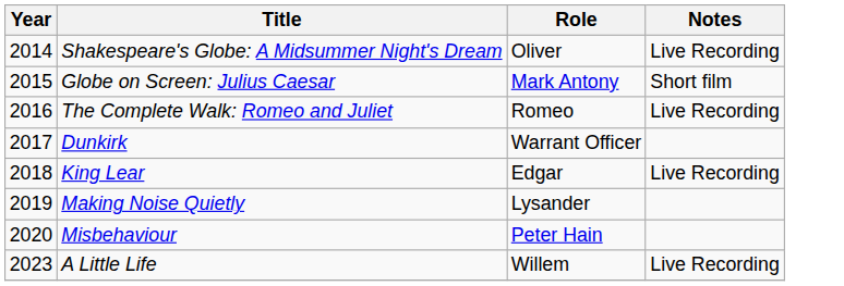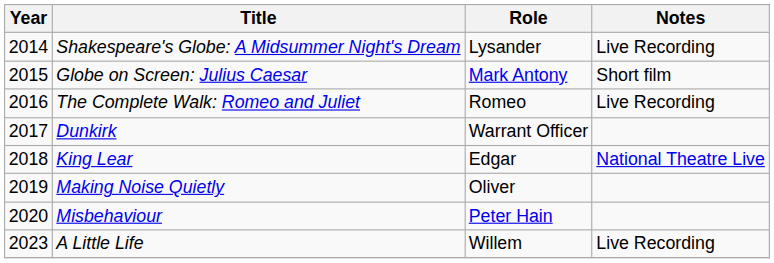Shakespeare's Globe: A Midsummer Night's Dream | Role: Oliver -> Lysander
King Lear | Notes: Live Recording -> National Theatre Live
Making Noise Quietly | Role: Lysander -> Oliver
